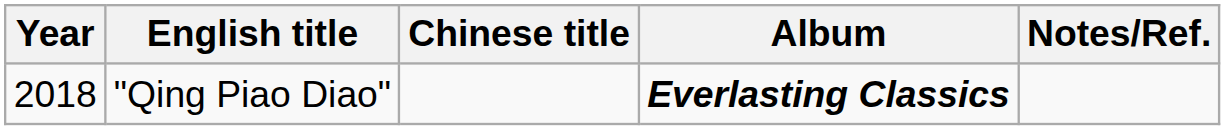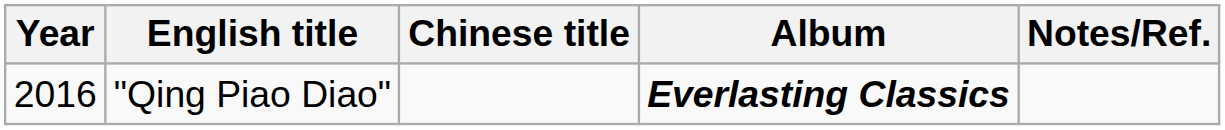"Qing Piao Diao" | Year: 2018 -> 2016
